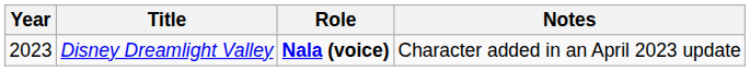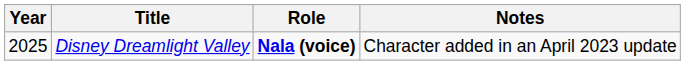Disney Dreamlight Valley | Year: 2023 -> 2025
